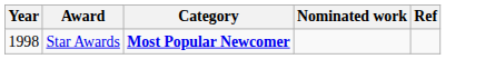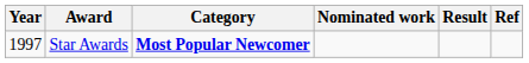+ column: Result
Star Awards | Year: 1998 -> 1997
